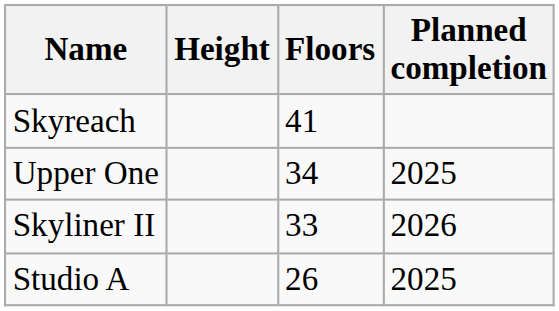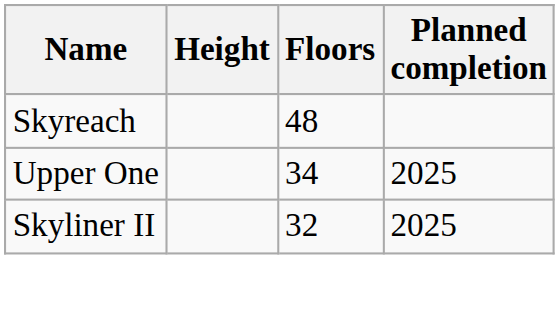Skyreach | Floors: 41 -> 48
Skyliner II | Floors: 33 -> 32
Skyliner II | Planned completion: 2026 -> 2025
- row: Studio A | 26 | 2025
